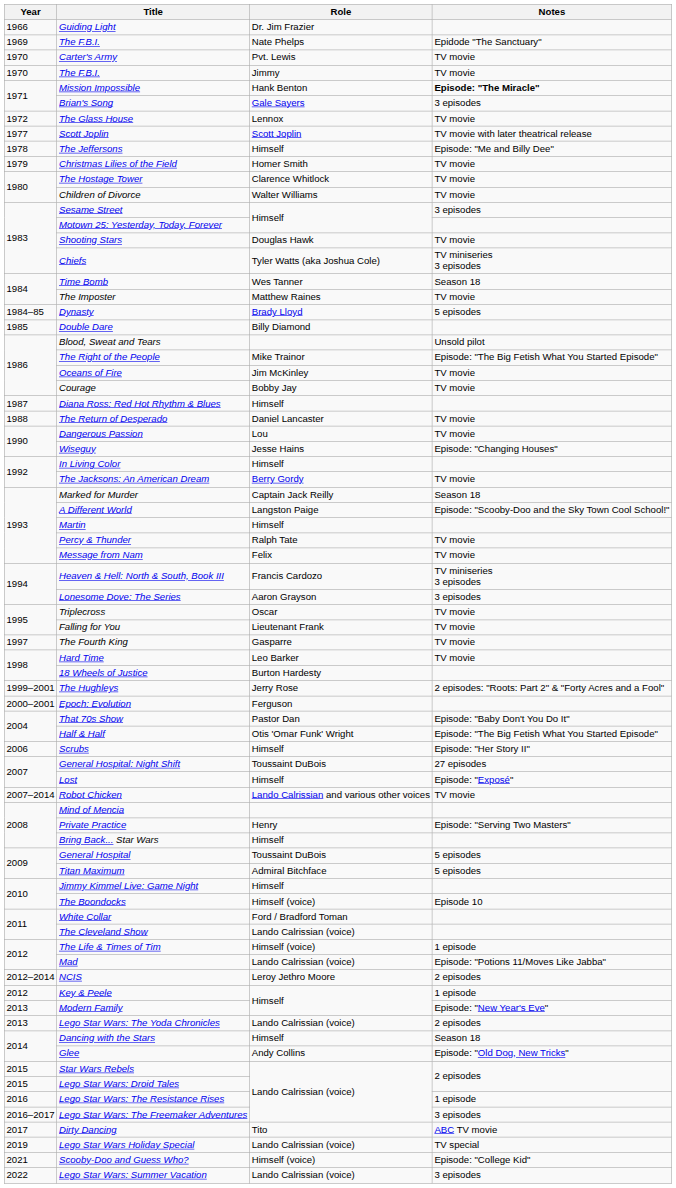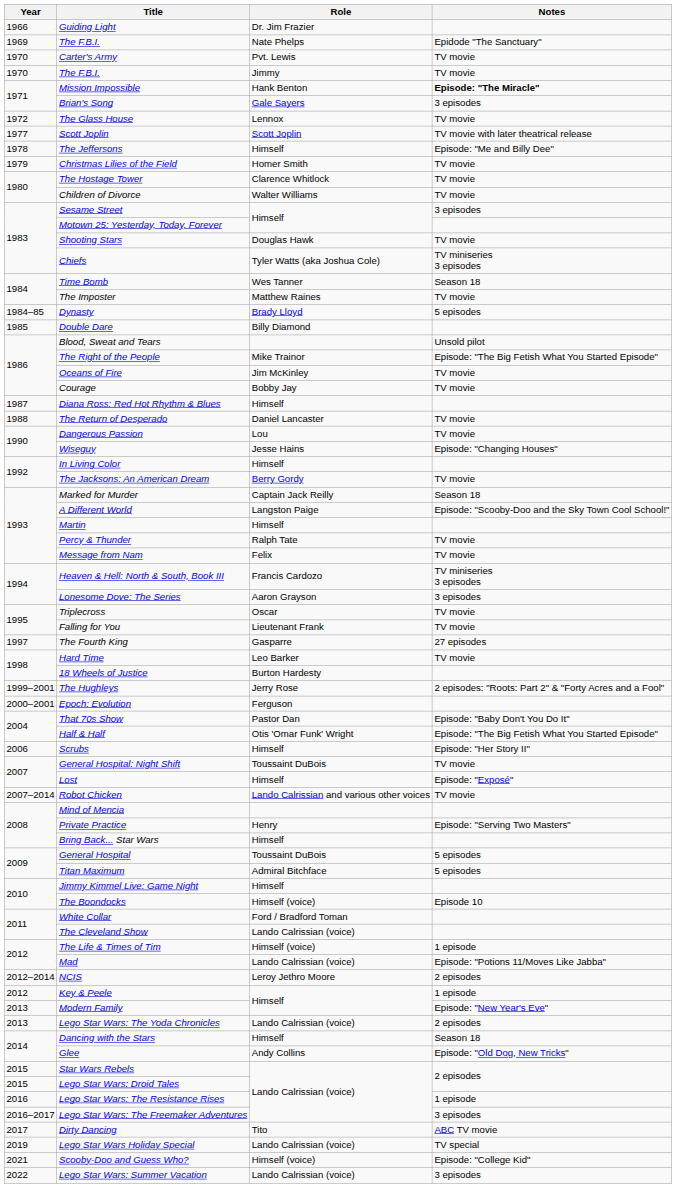The Fourth King | Notes: TV movie -> 27 episodes
General Hospital: Night Shift | Notes: 27 episodes -> TV movie
